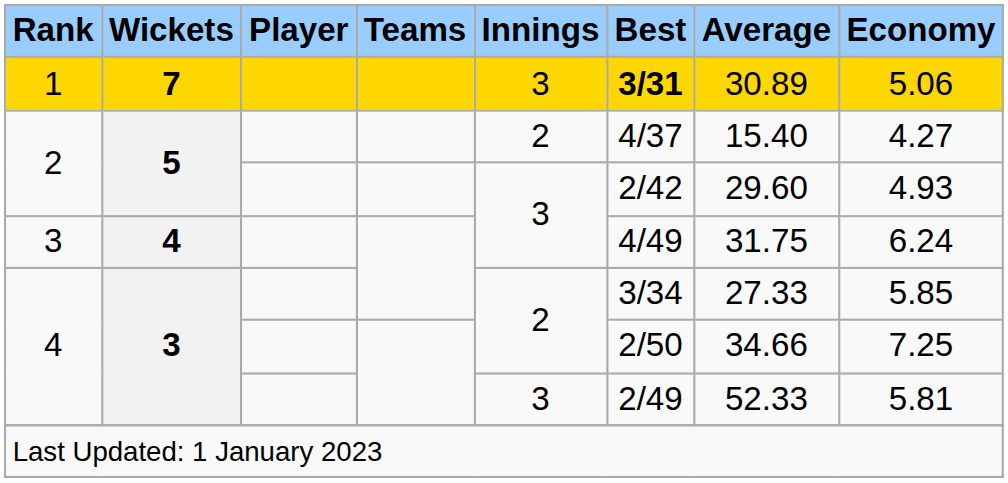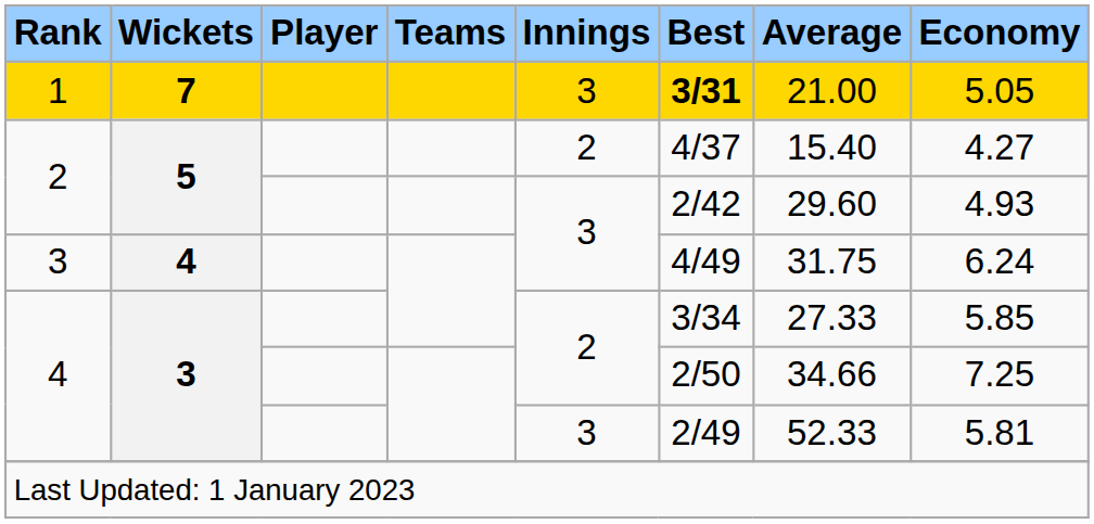1 | Average: 30.89 -> 21.00
1 | Economy: 5.06 -> 5.05
